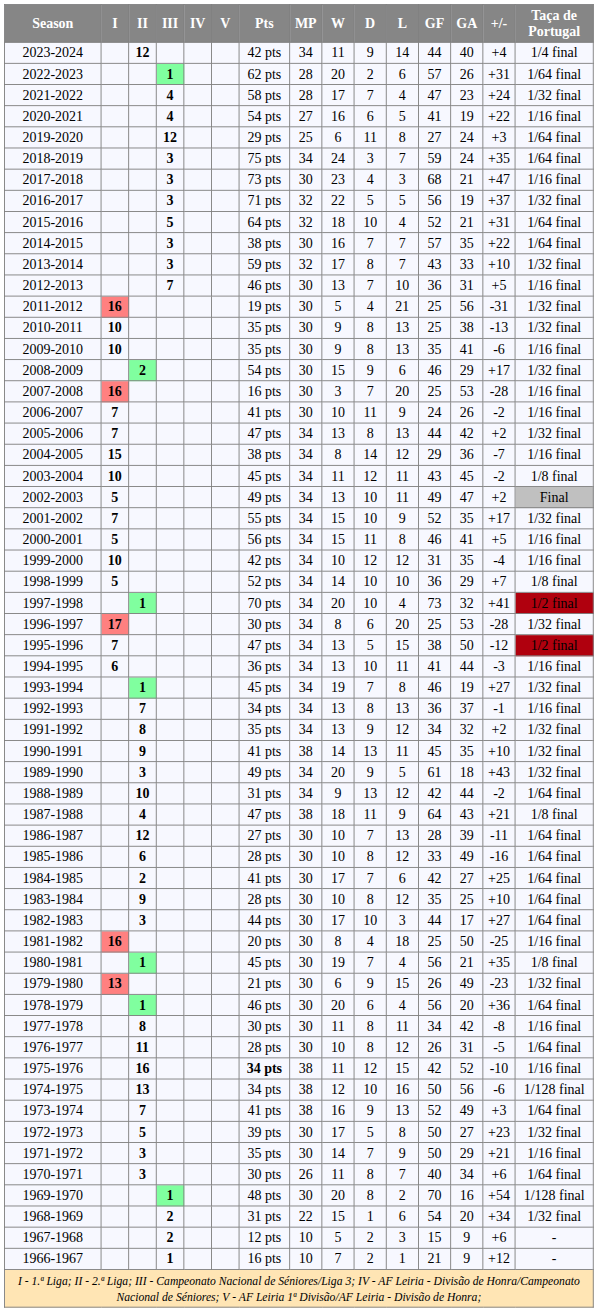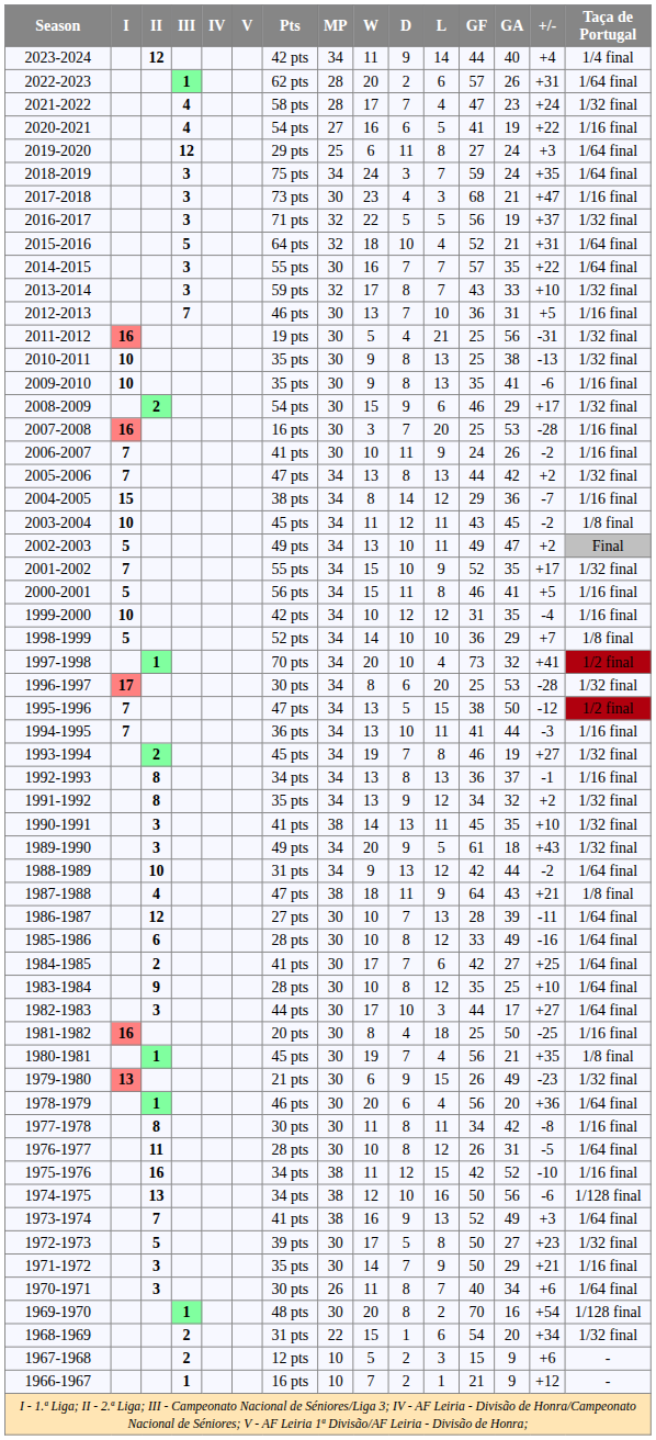2014-2015 | Pts: 38 pts -> 55 pts
1994-1995 | I: 6 -> 7
1993-1994 | II: 1 -> 2
1992-1993 | II: 7 -> 8
1990-1991 | II: 9 -> 3
1975-1976 | Pts: bold -> normal
